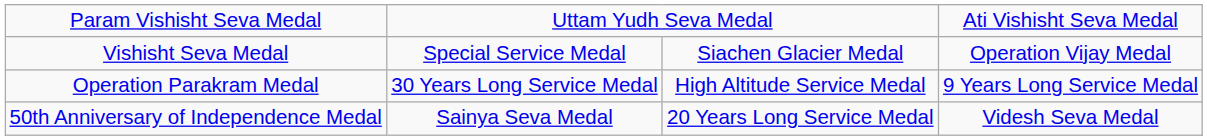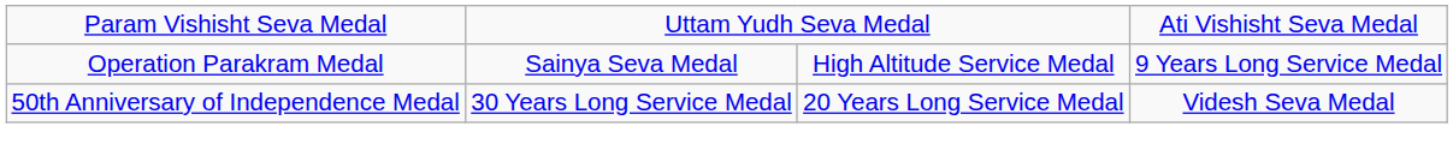- row: Vishisht Seva Medal | Special Service Medal | Siachen Glacier Medal | Operation Vijay Medal
Operation Parakram Medal | column 2: 30 Years Long Service Medal -> Sainya Seva Medal
50th Anniversary of Independence Medal | column 2: Sainya Seva Medal -> 30 Years Long Service Medal
